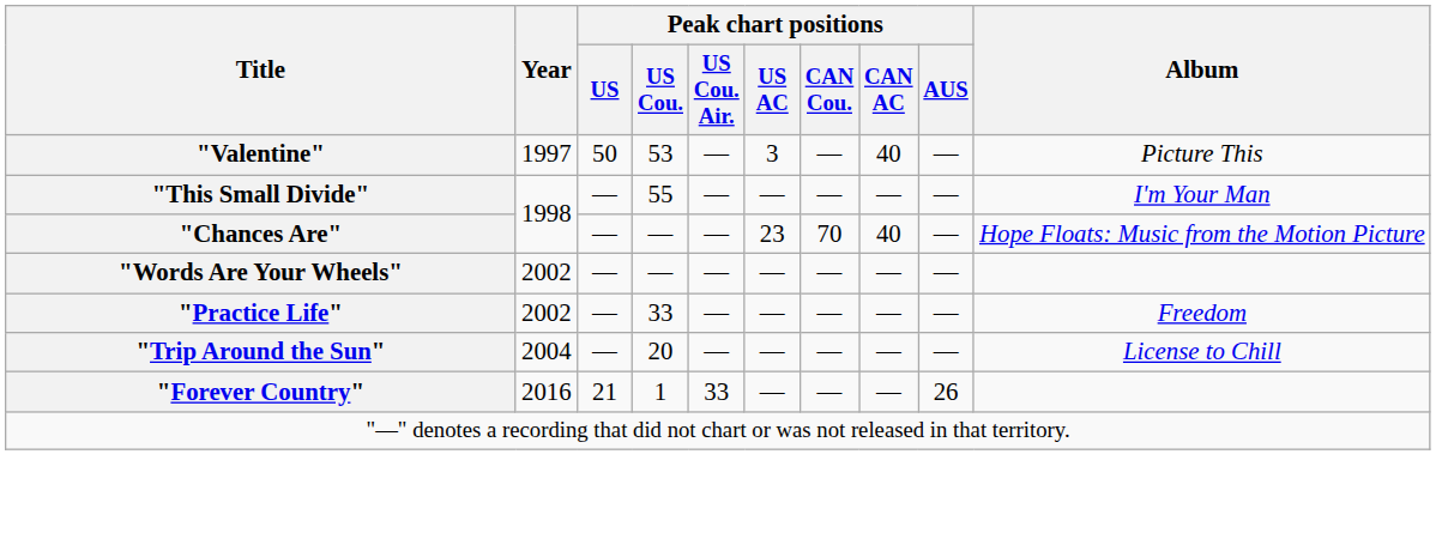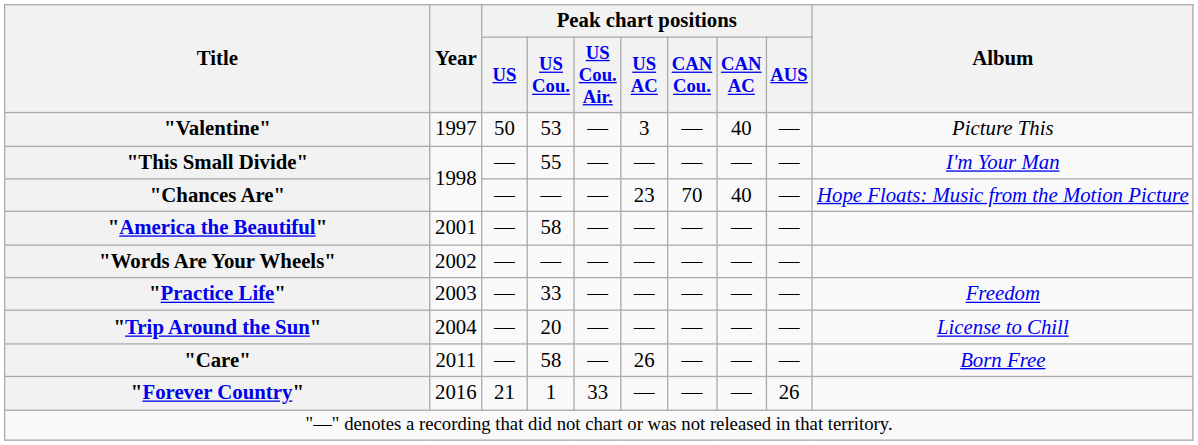+ row: "America the Beautiful" | 2001 | — | 58 | — | — | — | — | —
"Practice Life" | Year: 2002 -> 2003
+ row: "Care" | 2011 | — | 58 | — | 26 | — | — | — | Born Free
